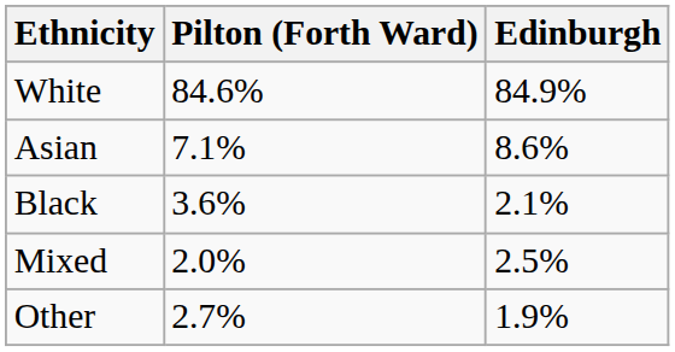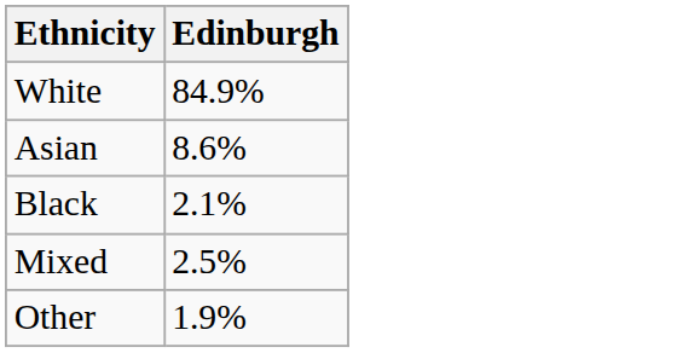- column: Pilton (Forth Ward) | 84.6% | 7.1% | 3.6% | 2.0% | 2.7%
